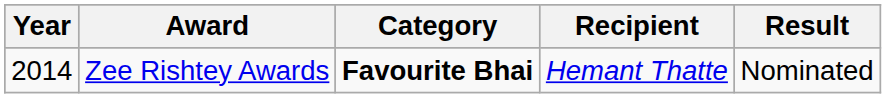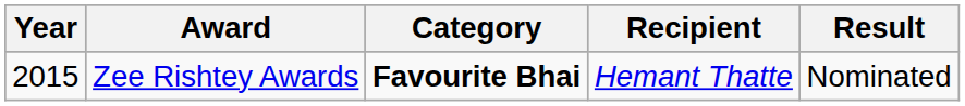Zee Rishtey Awards | Year: 2014 -> 2015
